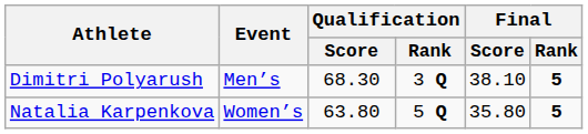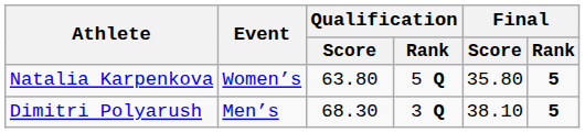rows swapped: Dimitri Polyarush <-> Natalia Karpenkova
